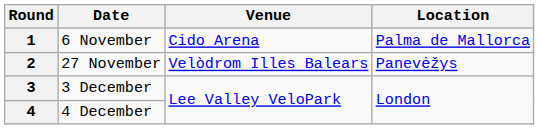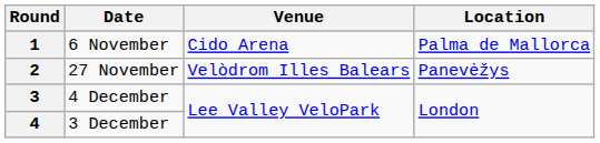3 | Date: 3 December -> 4 December
4 | Date: 4 December -> 3 December
